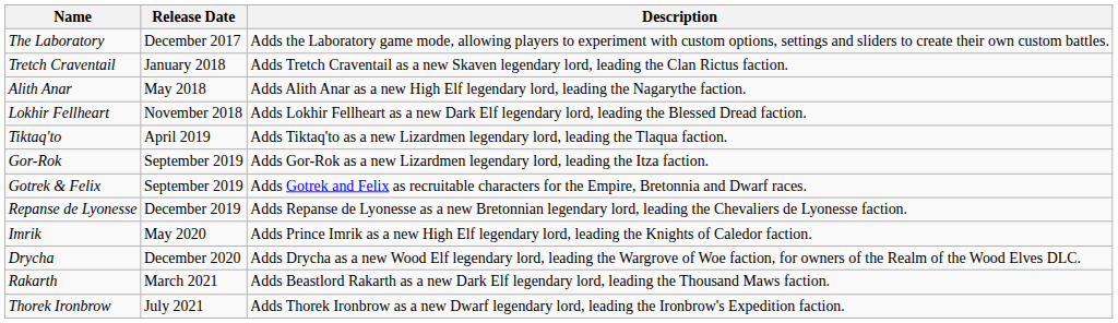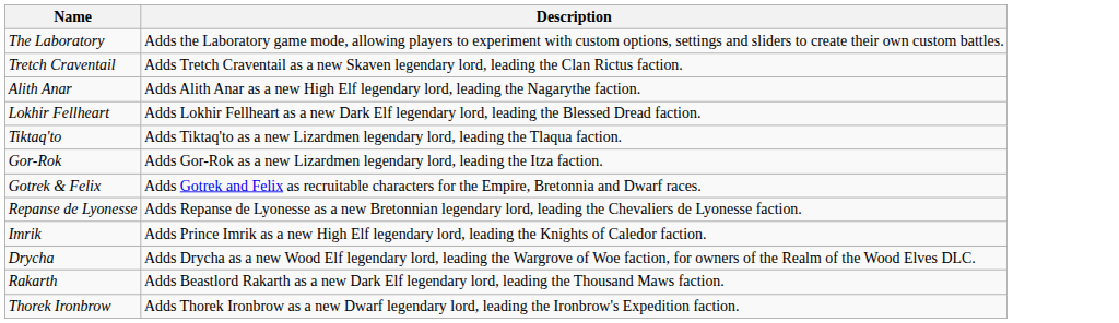- column: Release Date | December 2017 | January 2018 | May 2018 | November 2018 | April 2019 | September 2019 | September 2019 | December 2019 | May 2020 | December 2020 | March 2021 | July 2021
